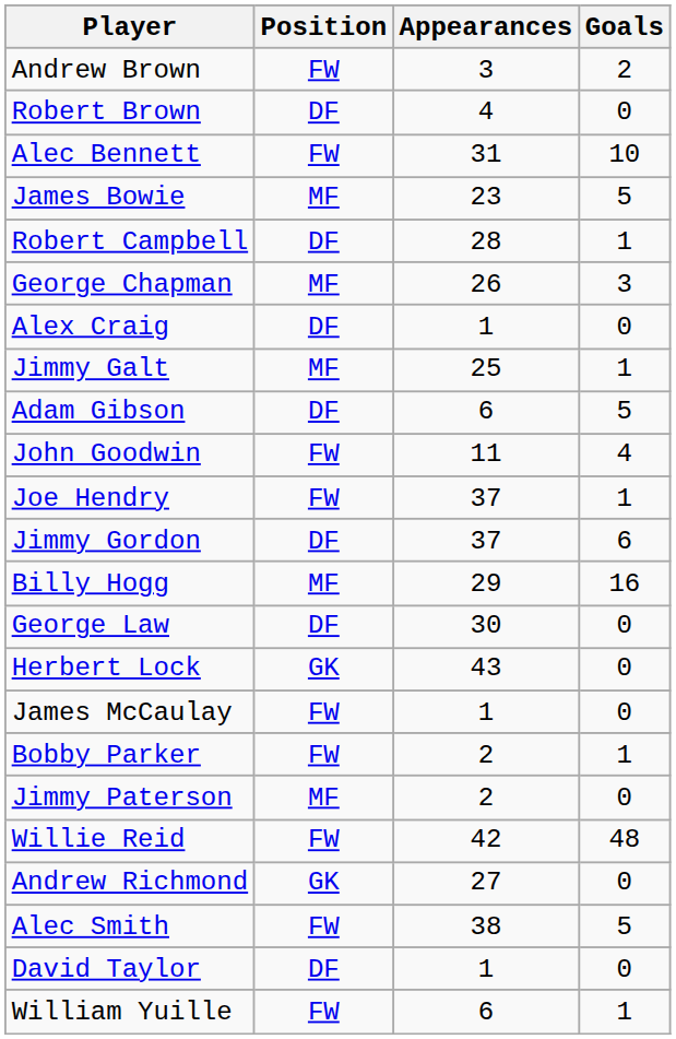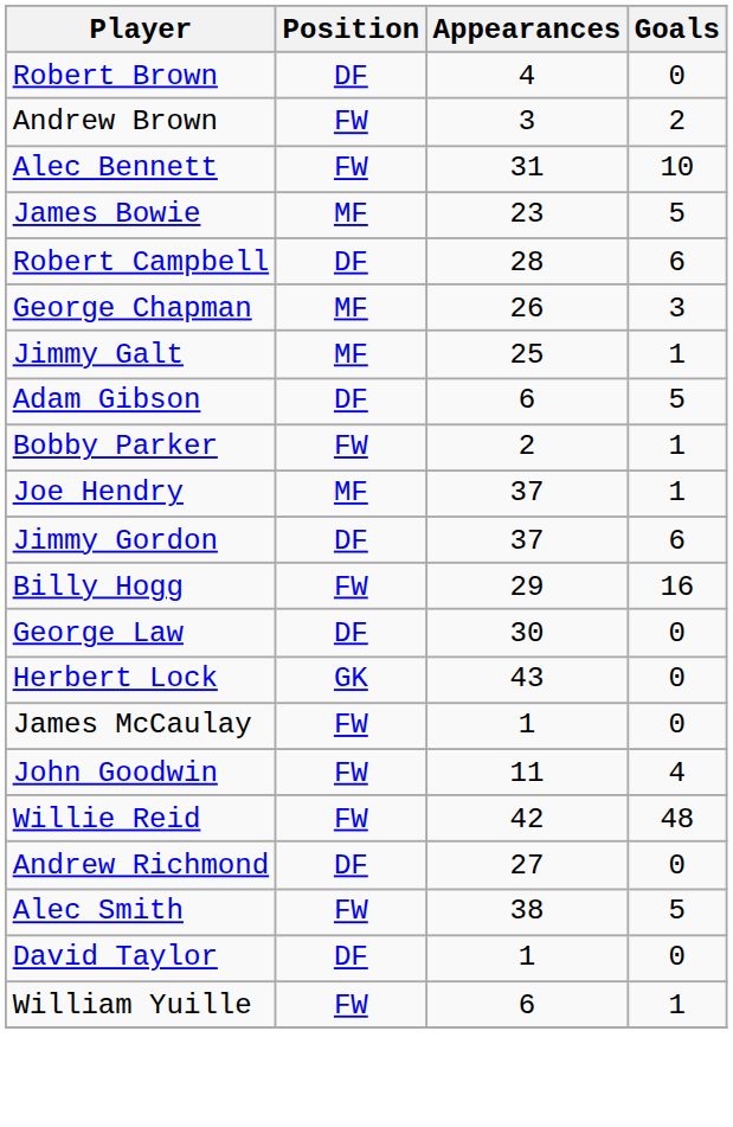rows swapped: Andrew Brown <-> Robert Brown
Robert Campbell | Goals: 1 -> 6
- row: Alex Craig | DF | 1 | 0
rows swapped: John Goodwin <-> Bobby Parker
Joe Hendry | Position: FW -> MF
Billy Hogg | Position: MF -> FW
- row: Jimmy Paterson | MF | 2 | 0
Andrew Richmond | Position: GK -> DF
